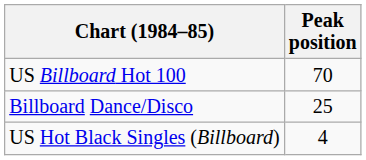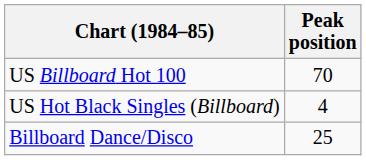rows swapped: US Hot Black Singles (Billboard) <-> Billboard Dance/Disco
